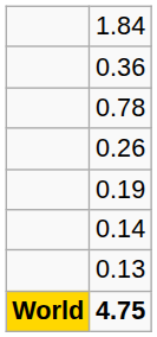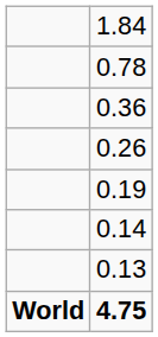rows swapped: 0.78 <-> 0.36
4.75 | column 1: gold background -> no background
